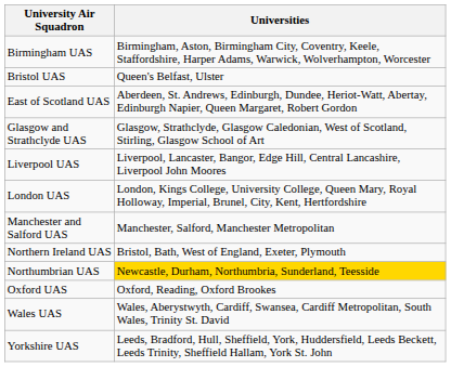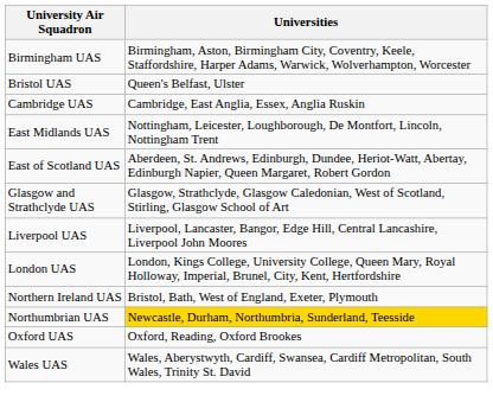+ row: Cambridge UAS | Cambridge, East Anglia, Essex, Anglia Ruskin
+ row: East Midlands UAS | Nottingham, Leicester, Loughborough, De Montfort, Lincoln, Nottingham Trent
- row: Manchester and Salford UAS | Manchester, Salford, Manchester Metropolitan
- row: Yorkshire UAS | Leeds, Bradford, Hull, Sheffield, York, Huddersfield, Leeds Beckett, Leeds Trinity, Sheffield Hallam, York St. John
